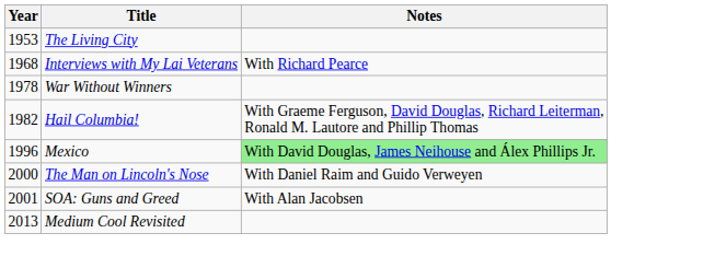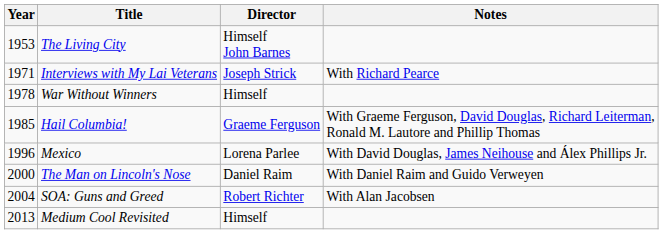+ column: Director | Himself John Barnes | Joseph Strick | Himself | Graeme Ferguson | Lorena Parlee | Daniel Raim | Robert Richter | Himself
Interviews with My Lai Veterans | Year: 1968 -> 1971
Hail Columbia! | Year: 1982 -> 1985
Mexico | Notes: lightgreen background -> no background
SOA: Guns and Greed | Year: 2001 -> 2004
